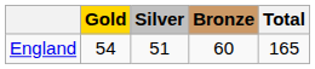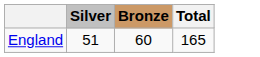- column: Gold | 54
